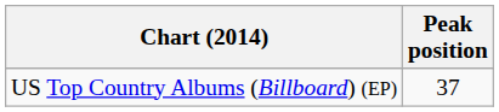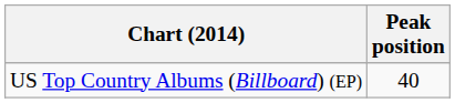US Top Country Albums (Billboard) (EP) | Peak position: 37 -> 40
